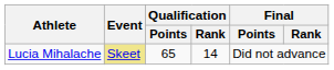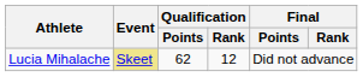Lucia Mihalache | Qualification / Points: 65 -> 62
Lucia Mihalache | Qualification / Rank: 14 -> 12
